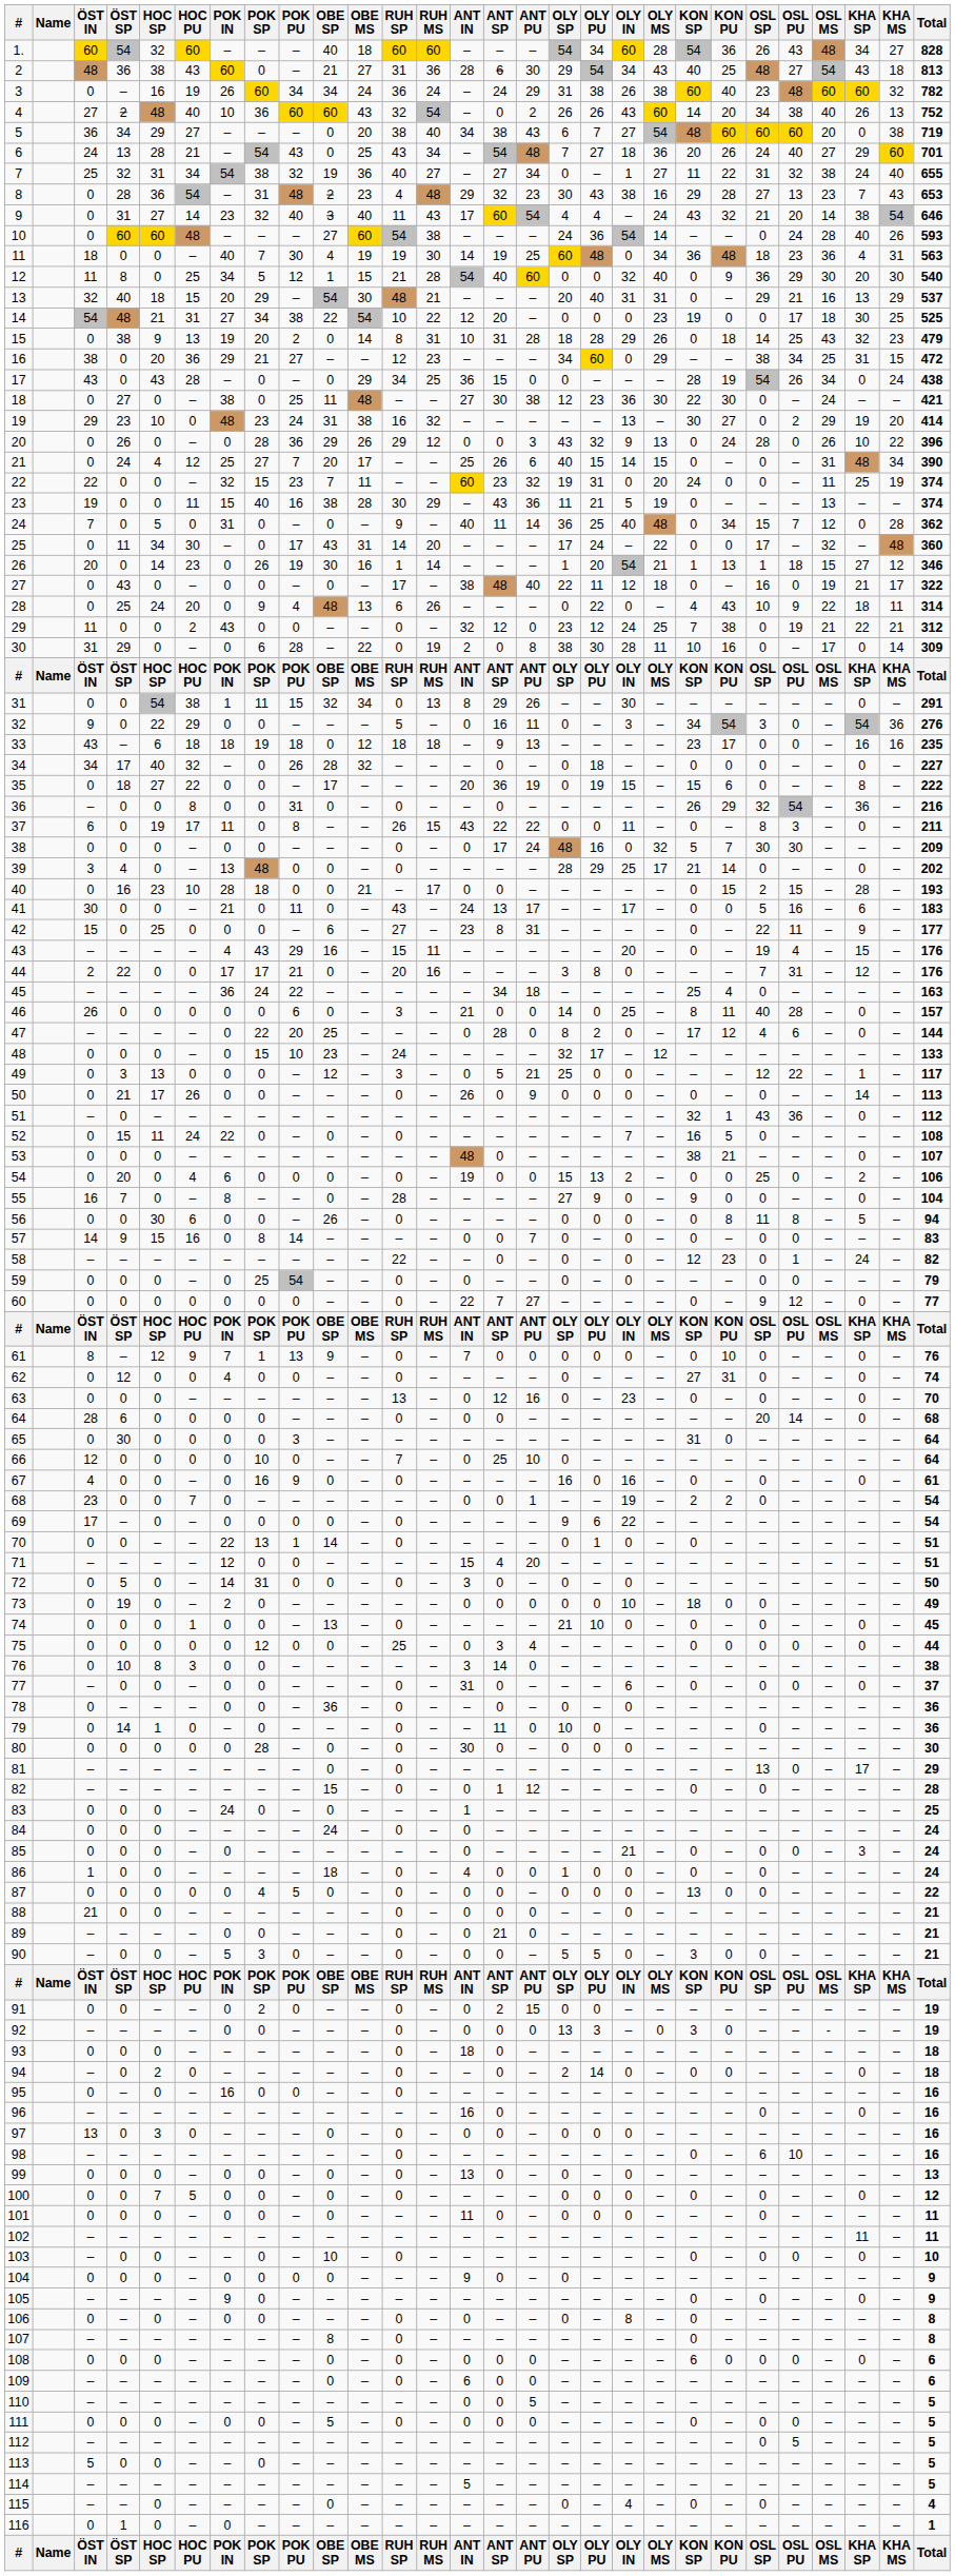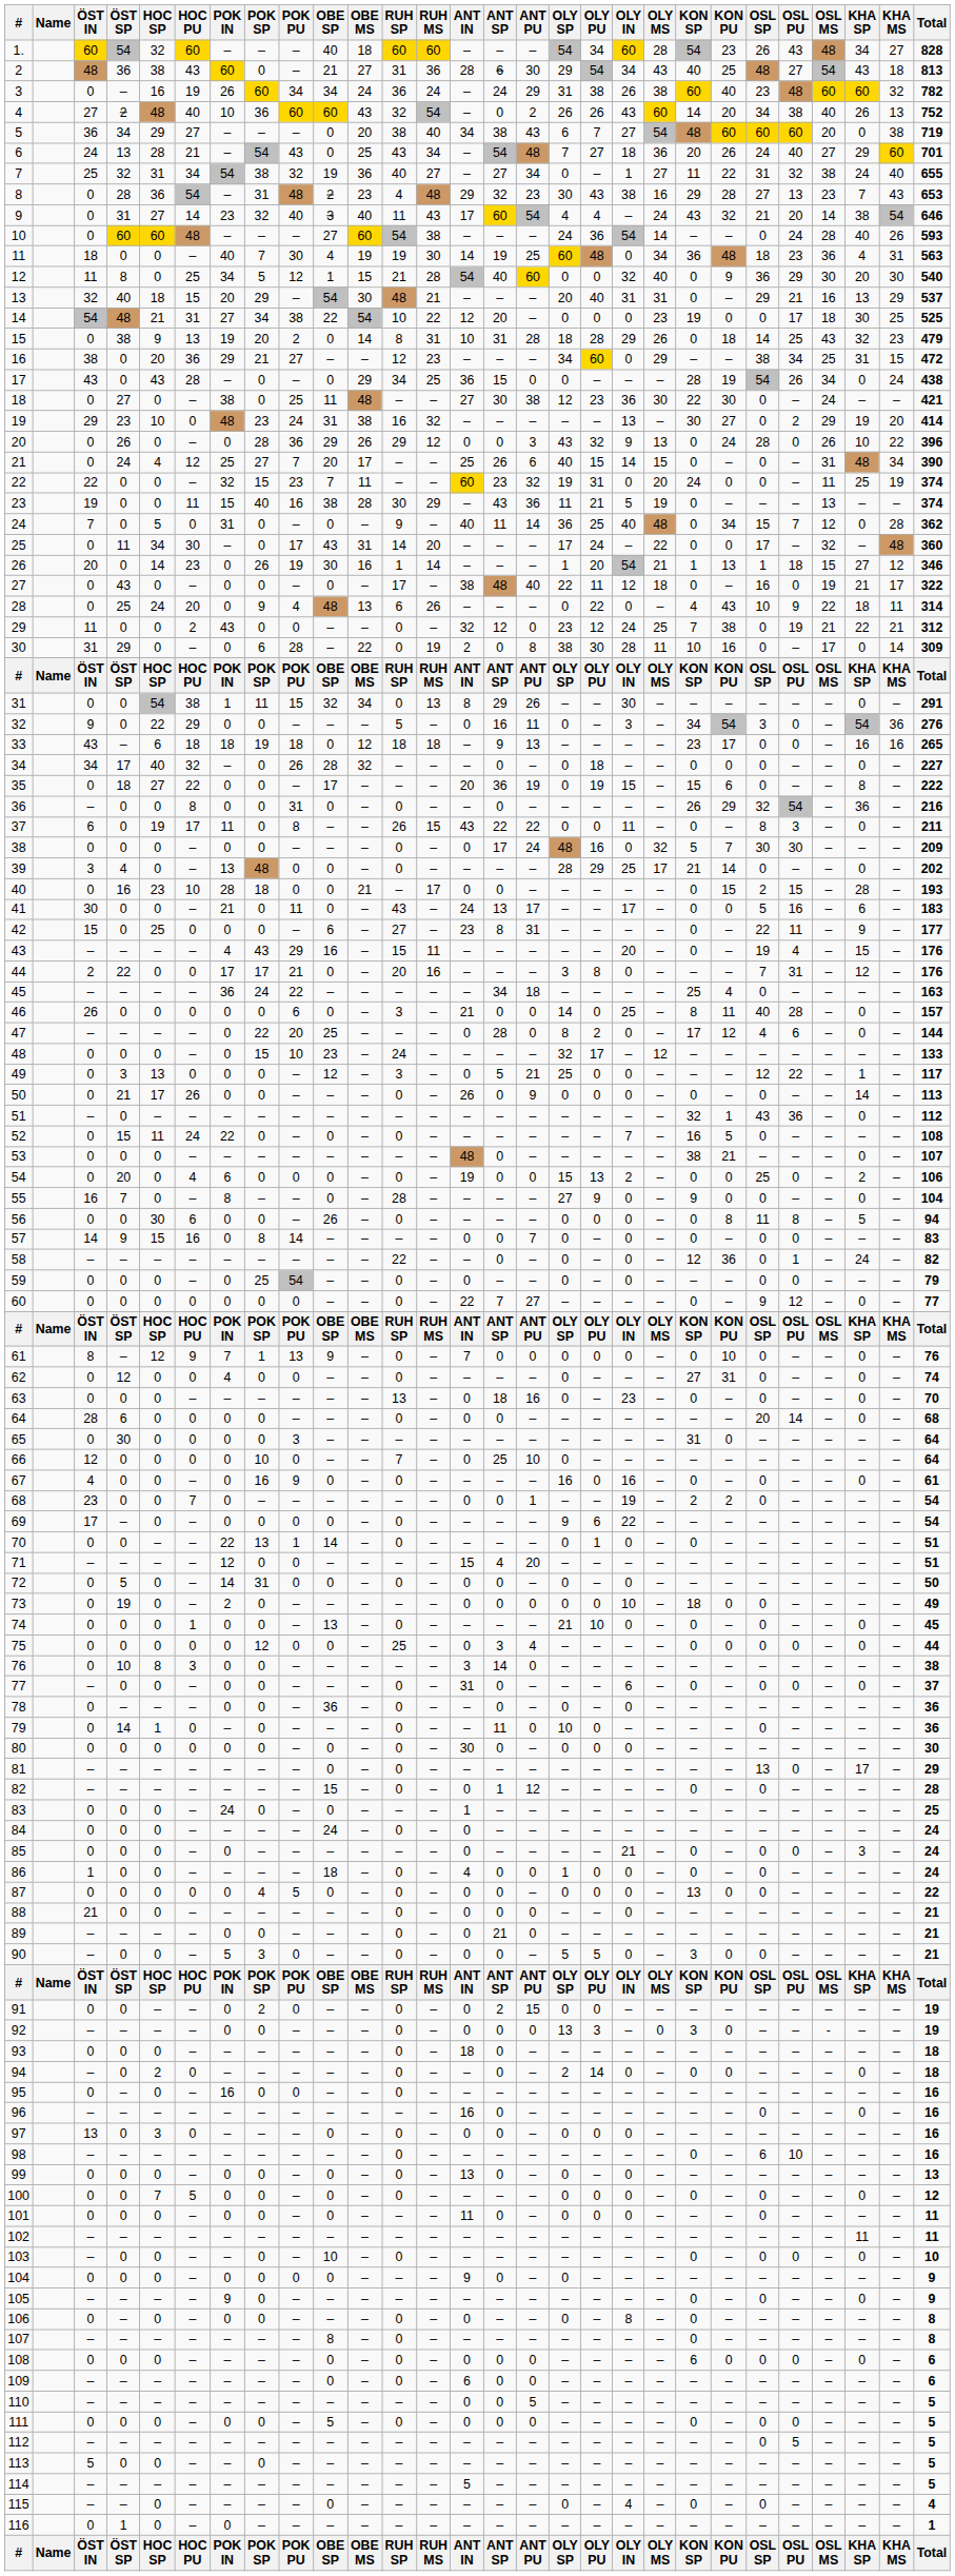1. | KON PU: 36 -> 23
33 | Total: 235 -> 265
58 | KON PU: 23 -> 36
63 | ANT SP: 12 -> 18
72 | ANT IN: 3 -> 0
80 | POK SP: 28 -> 0
